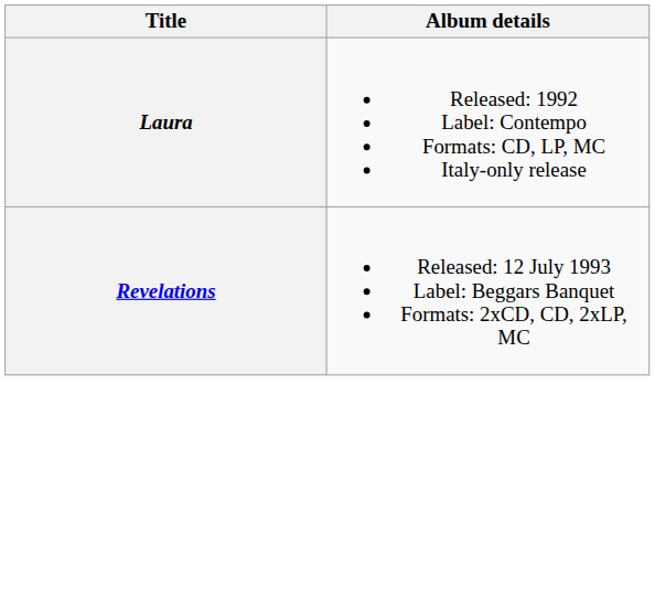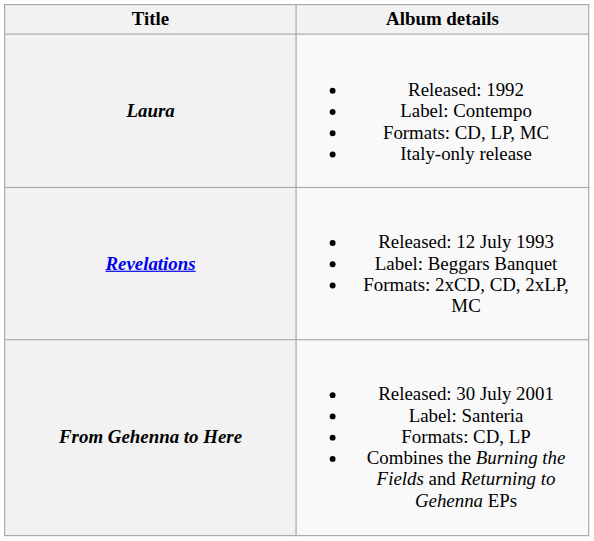+ row: From Gehenna to Here | Released: 30 July 2001 Label: Santeria Formats: CD, LP Combines the Burning the Fields and Returning to Gehenna EPs
